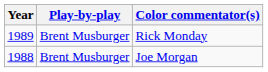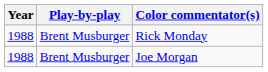Rick Monday | Year: 1989 -> 1988
